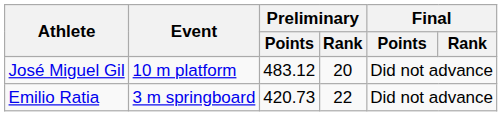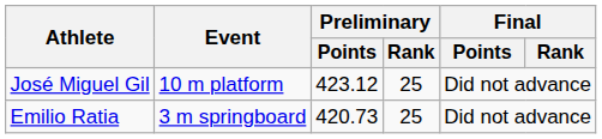José Miguel Gil | Preliminary / Points: 483.12 -> 423.12
José Miguel Gil | Preliminary / Rank: 20 -> 25
Emilio Ratia | Preliminary / Rank: 22 -> 25
